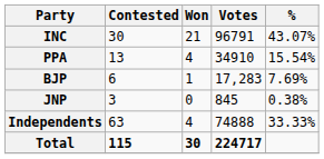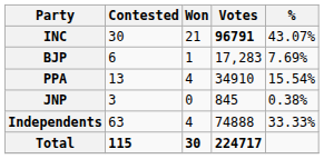INC | Votes: normal -> bold
rows swapped: PPA <-> BJP
